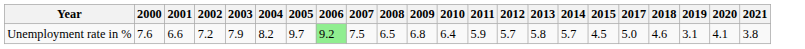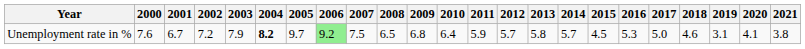+ column: 2016 | 5.3
Unemployment rate in % | 2001: 6.6 -> 6.7
Unemployment rate in % | 2004: normal -> bold
